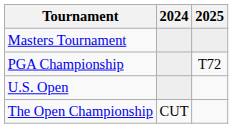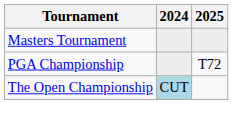- row: U.S. Open
The Open Championship | 2024: no background -> lightblue background
